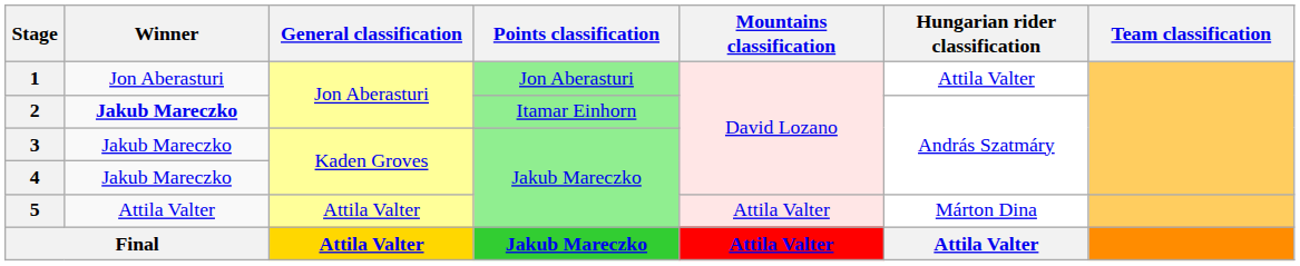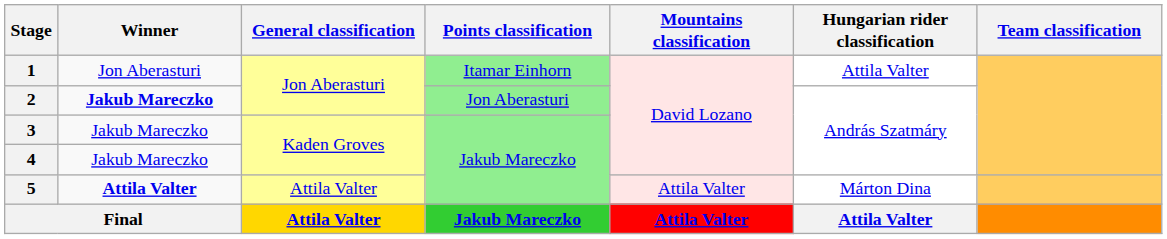1 | Points classification: Jon Aberasturi -> Itamar Einhorn
2 | Points classification: Itamar Einhorn -> Jon Aberasturi
5 | Winner: normal -> bold
